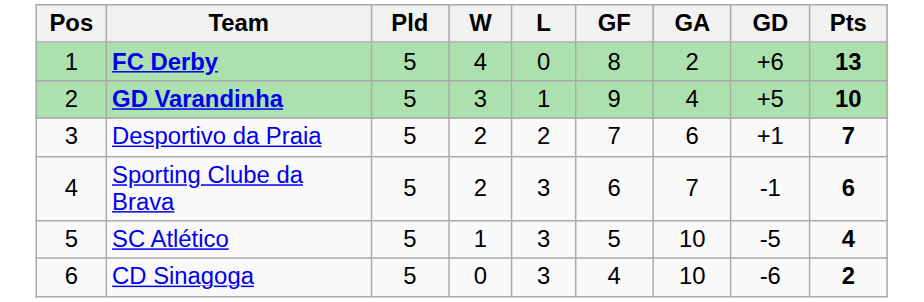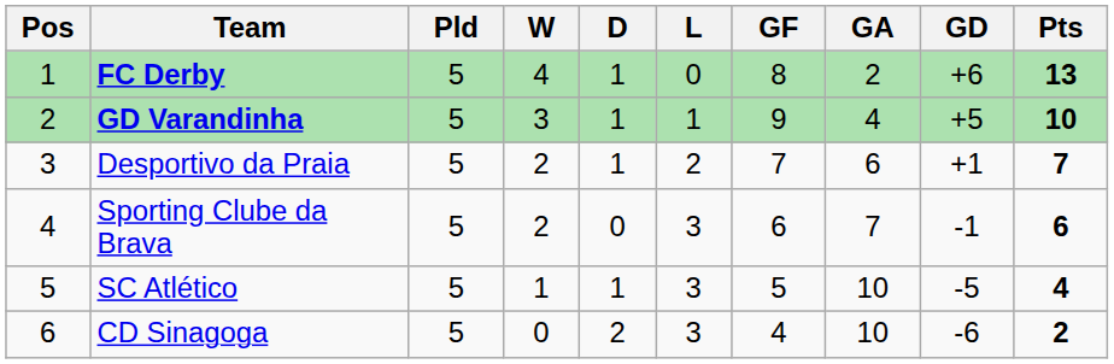+ column: D | 1 | 1 | 1 | 0 | 1 | 2
